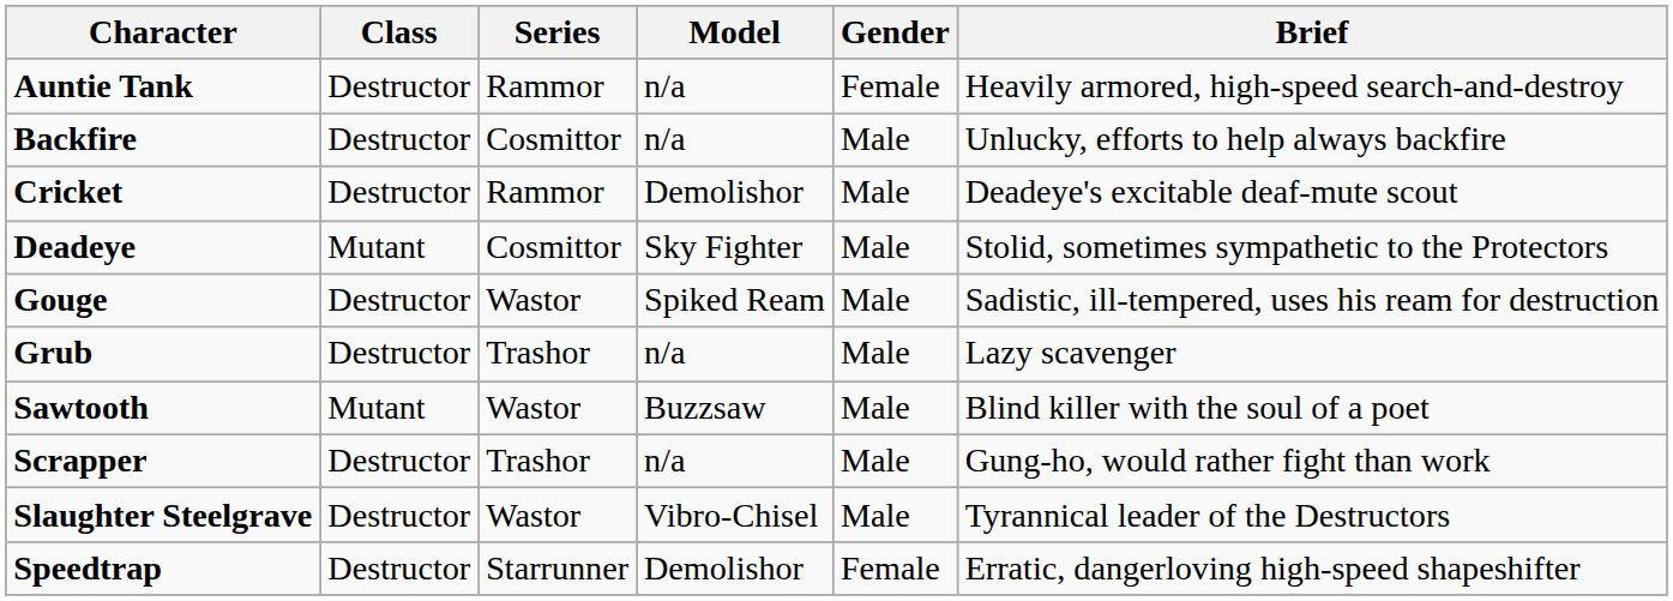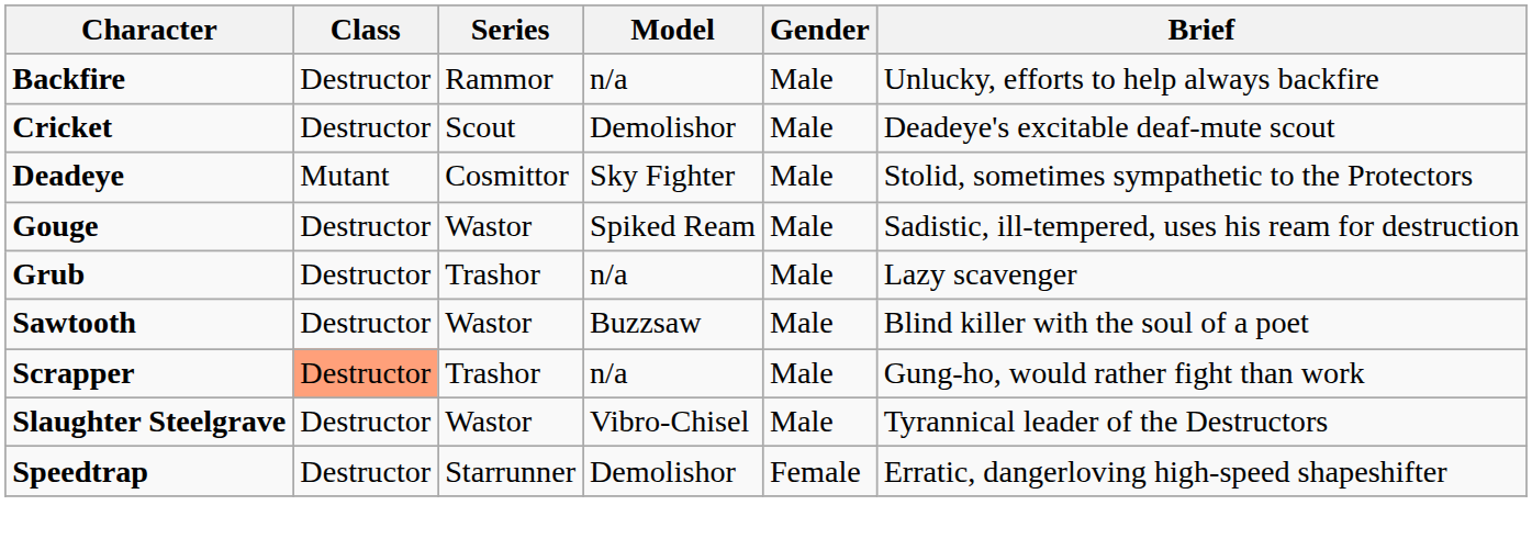- row: Auntie Tank | Destructor | Rammor | n/a | Female | Heavily armored, high-speed search-and-destroy
Backfire | Series: Cosmittor -> Rammor
Cricket | Series: Rammor -> Scout
Sawtooth | Class: Mutant -> Destructor
Scrapper | Class: no background -> lightsalmon background
